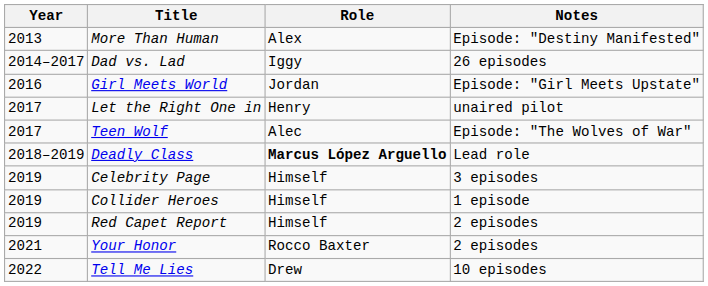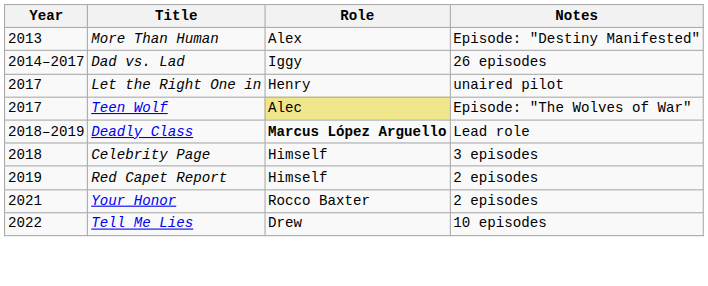- row: 2016 | Girl Meets World | Jordan | Episode: "Girl Meets Upstate"
Teen Wolf | Role: no background -> khaki background
Celebrity Page | Year: 2019 -> 2018
- row: 2019 | Collider Heroes | Himself | 1 episode
